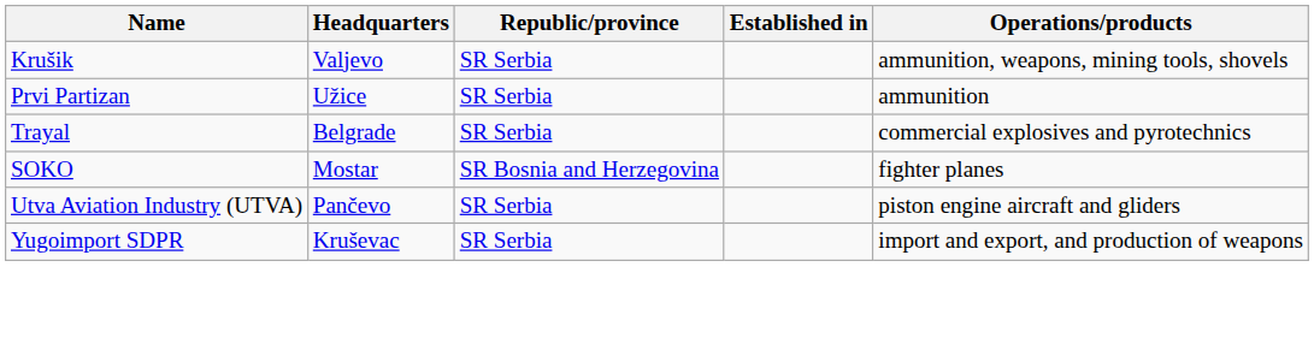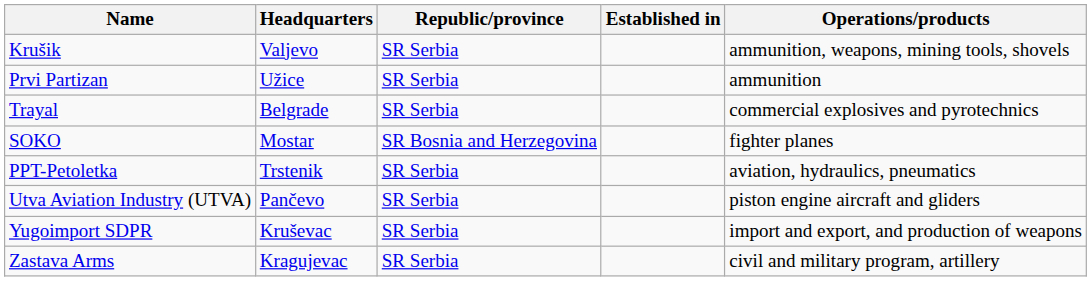+ row: PPT-Petoletka | Trstenik | SR Serbia | aviation, hydraulics, pneumatics
+ row: Zastava Arms | Kragujevac | SR Serbia | civil and military program, artillery
